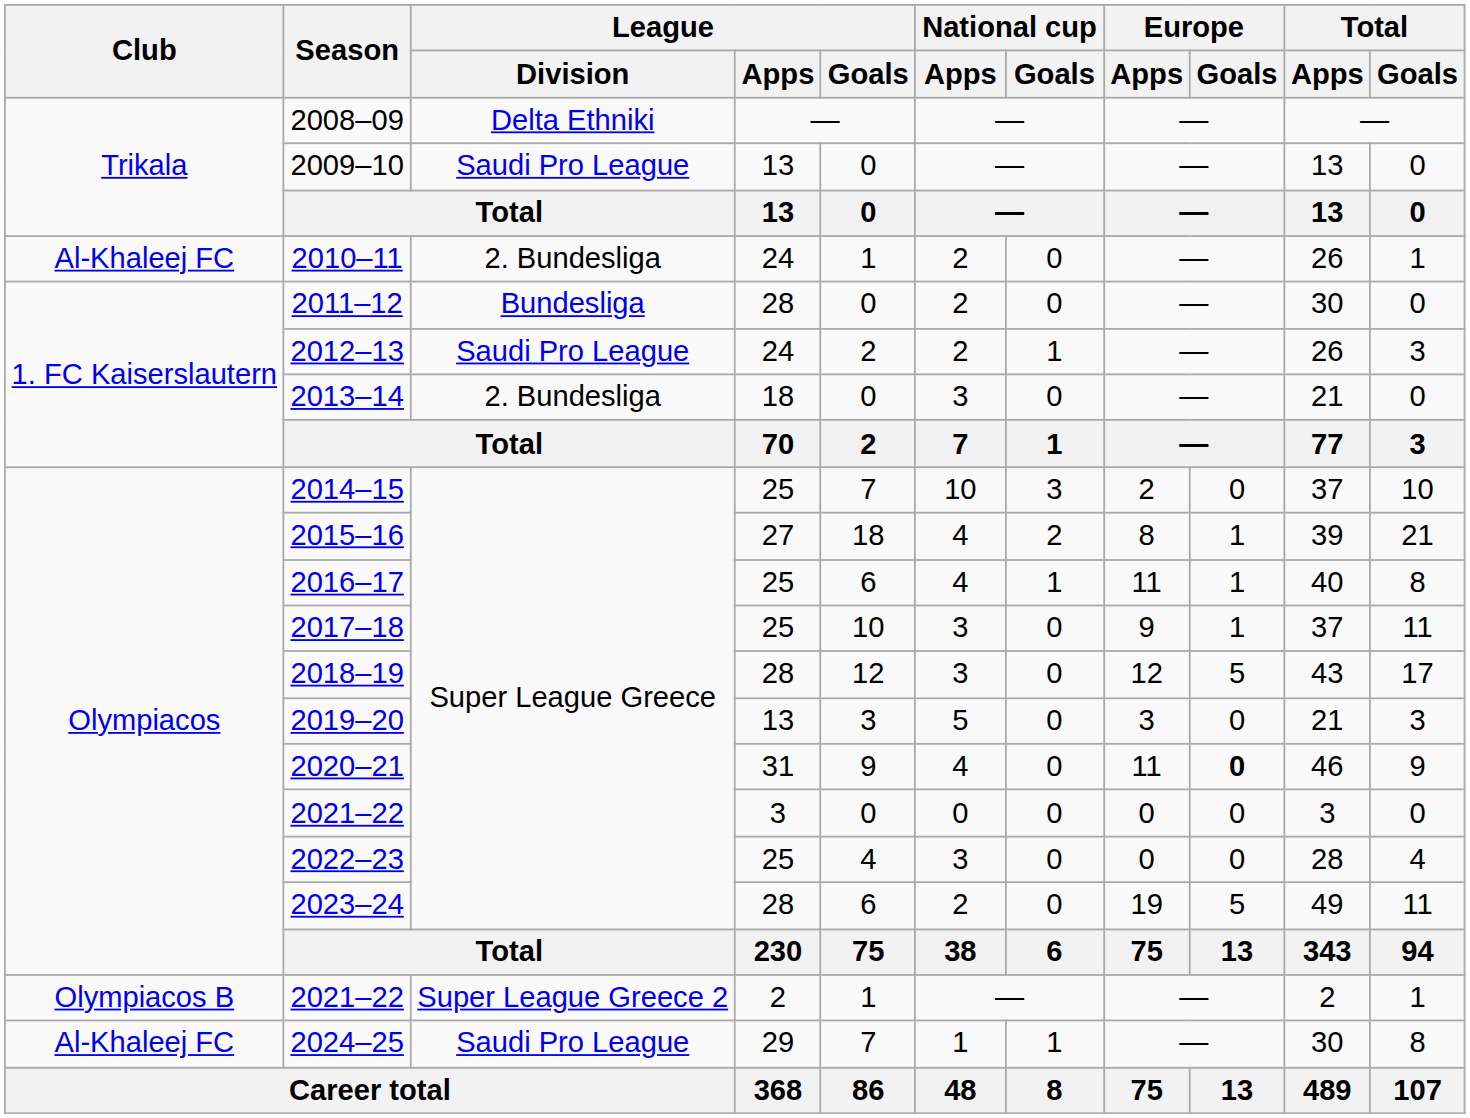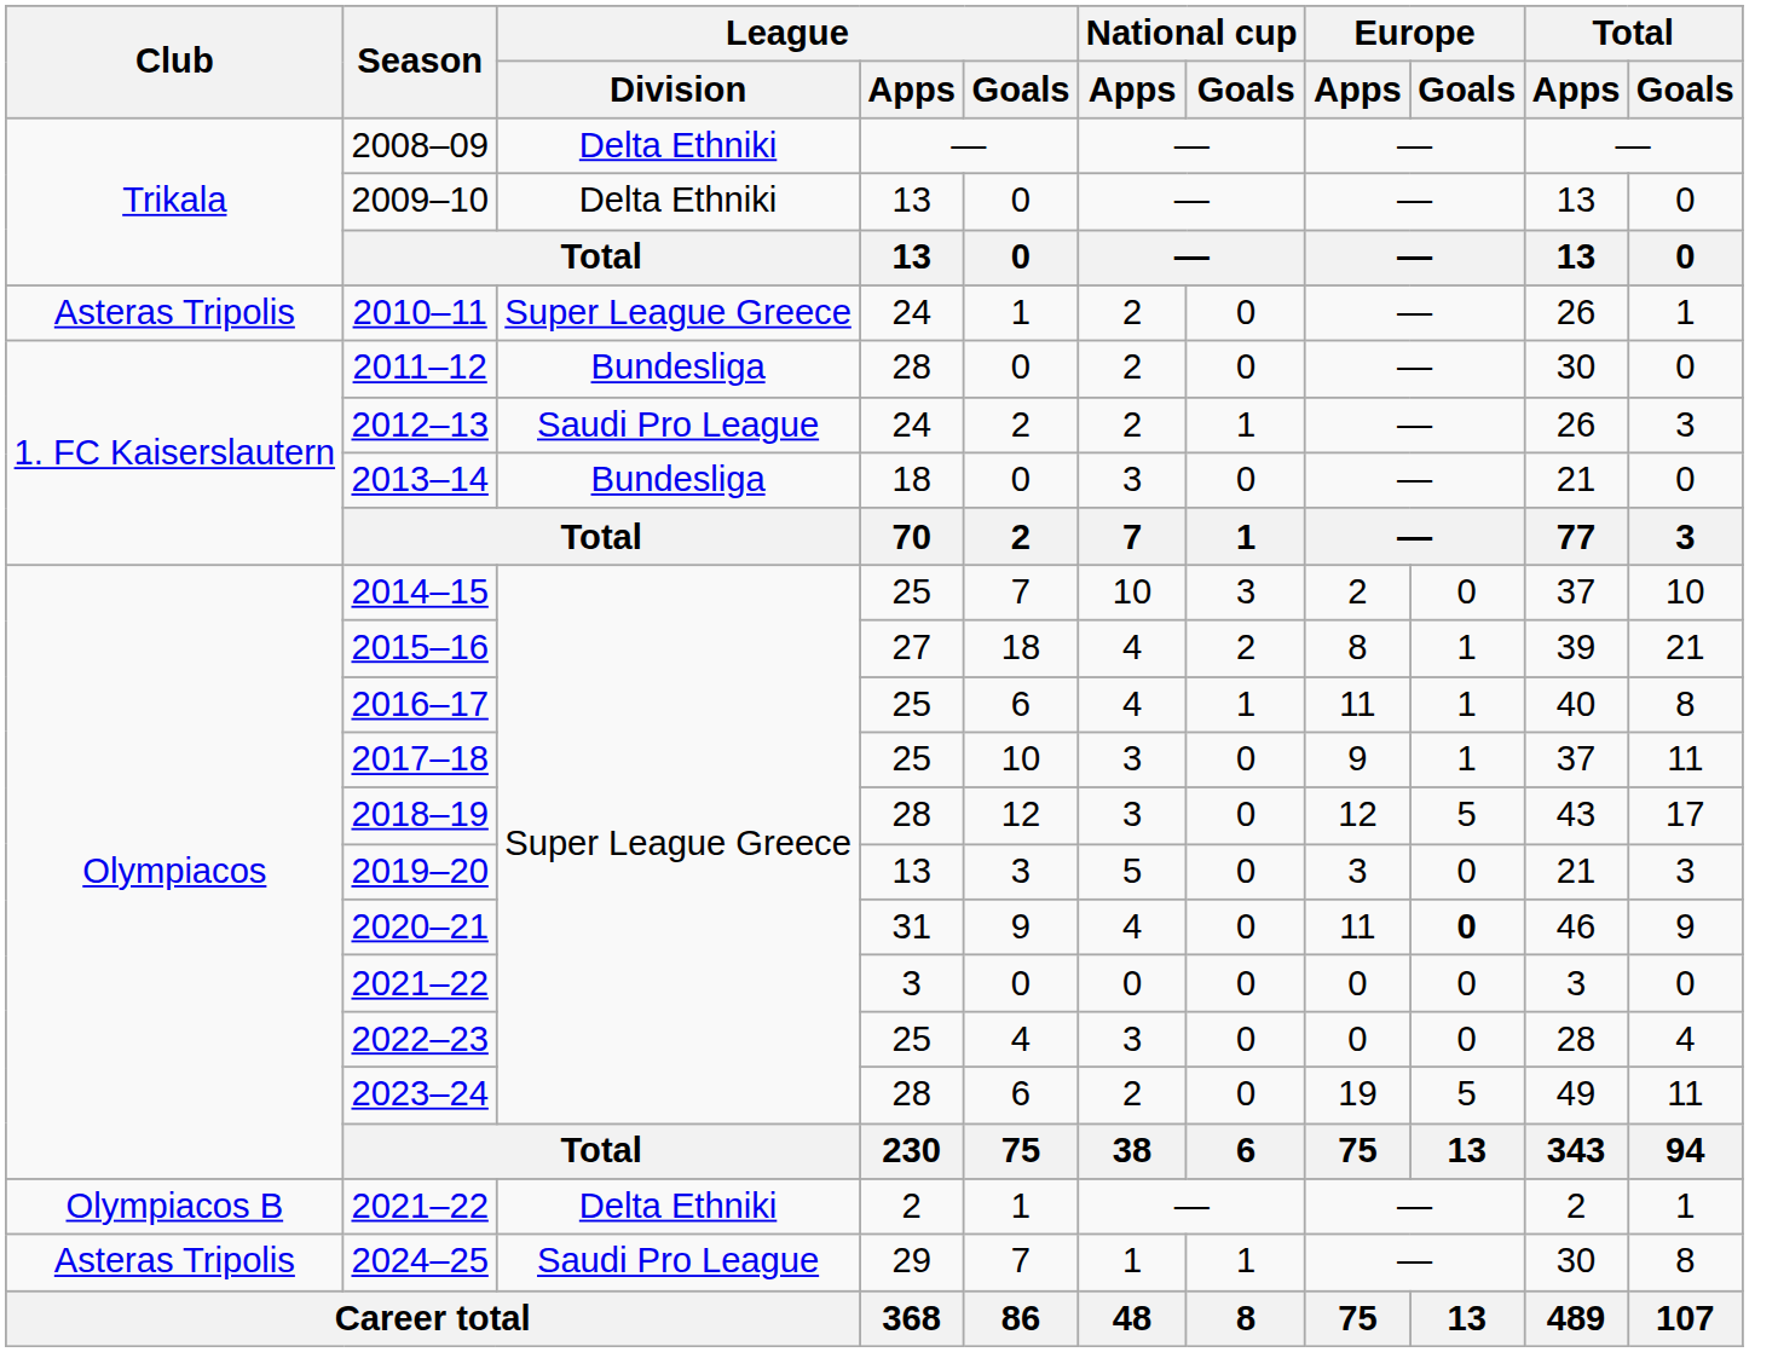2009–10 | League / Division: Saudi Pro League -> Delta Ethniki
2010–11 | Club: Al-Khaleej FC -> Asteras Tripolis
2010–11 | League / Division: 2. Bundesliga -> Super League Greece
2013–14 | League / Division: 2. Bundesliga -> Bundesliga
2021–22 / 2 | League / Division: Super League Greece 2 -> Delta Ethniki
2024–25 | Club: Al-Khaleej FC -> Asteras Tripolis
